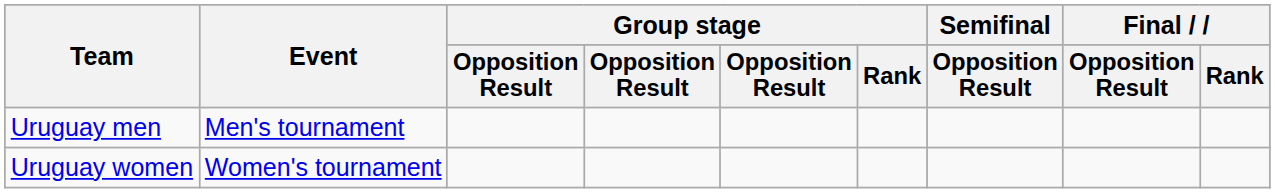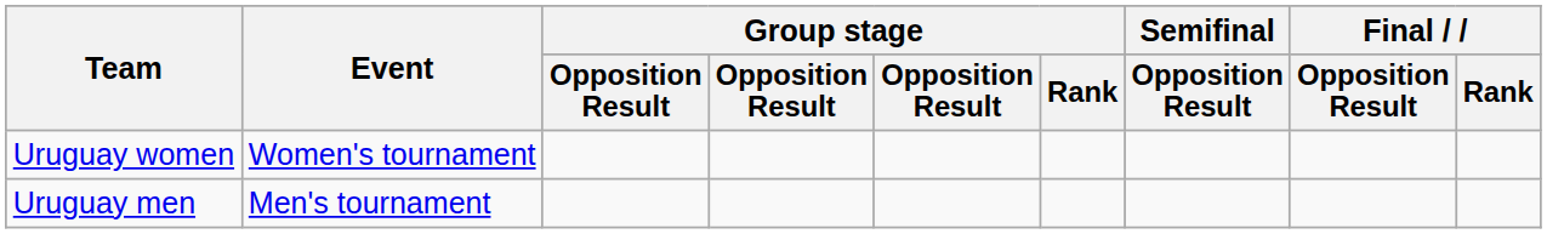rows swapped: Uruguay men <-> Uruguay women
